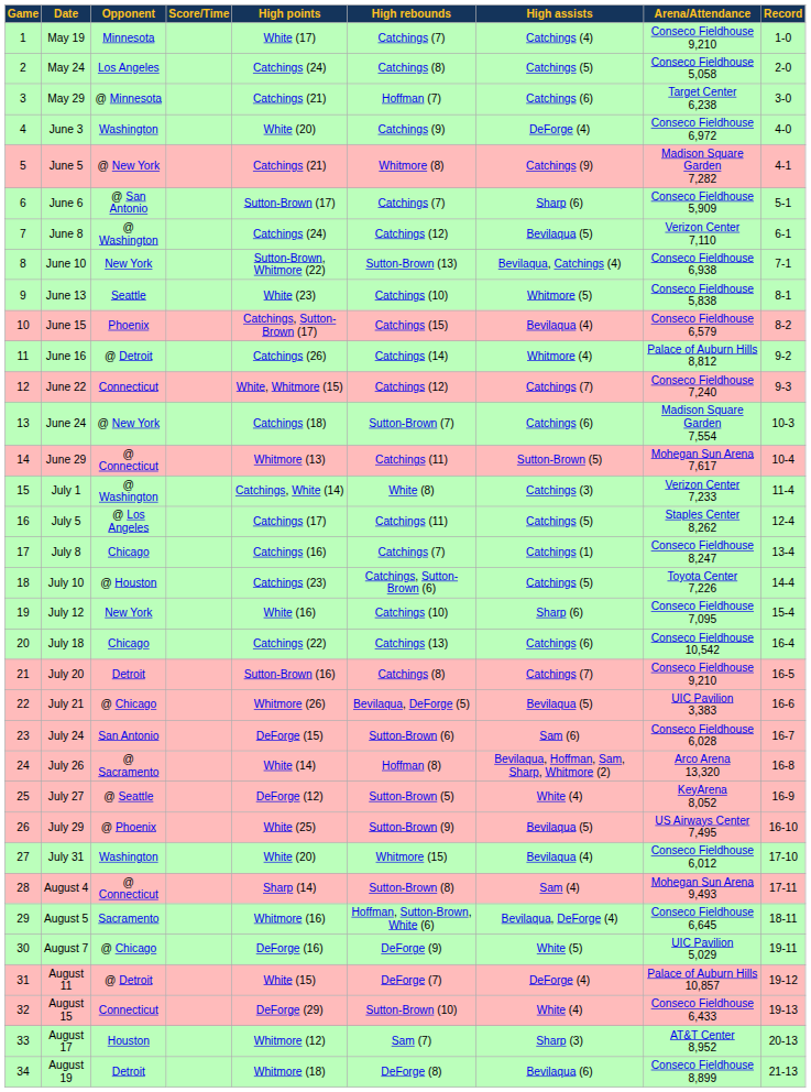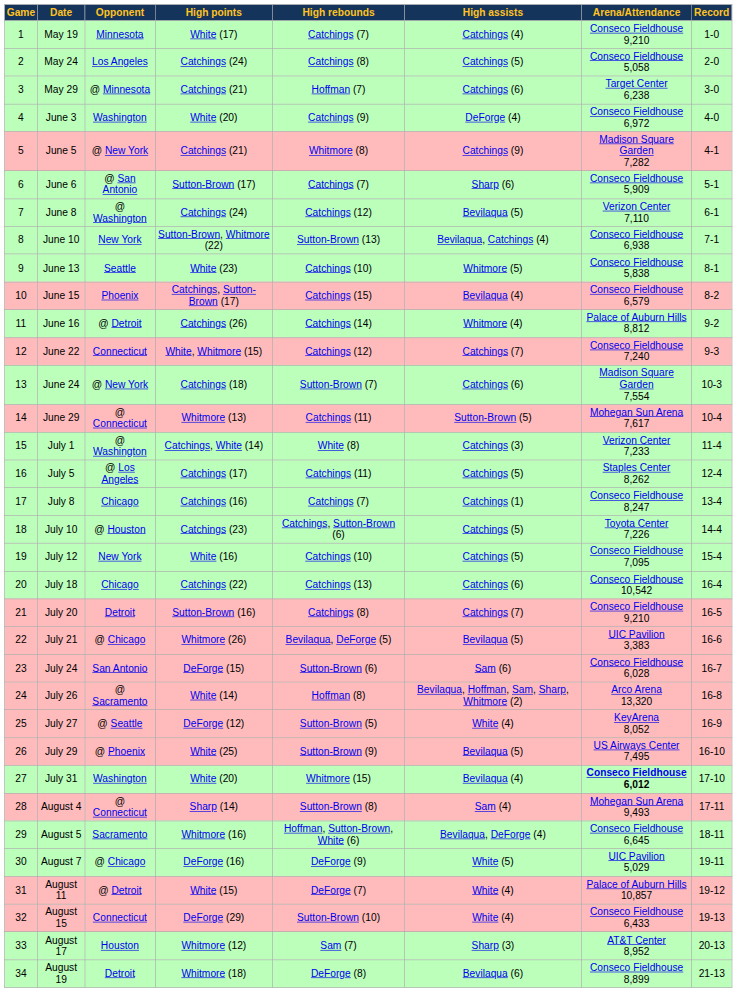- column: Score/Time
July 12 | High assists: Sharp (6) -> Catchings (5)
July 31 | Arena/Attendance: normal -> bold
August 11 | High assists: DeForge (4) -> White (4)
